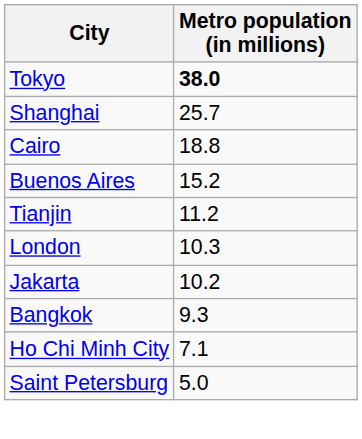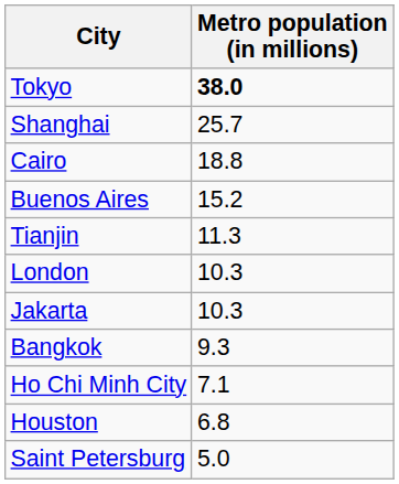Tianjin | Metro population (in millions): 11.2 -> 11.3
Jakarta | Metro population (in millions): 10.2 -> 10.3
+ row: Houston | 6.8
